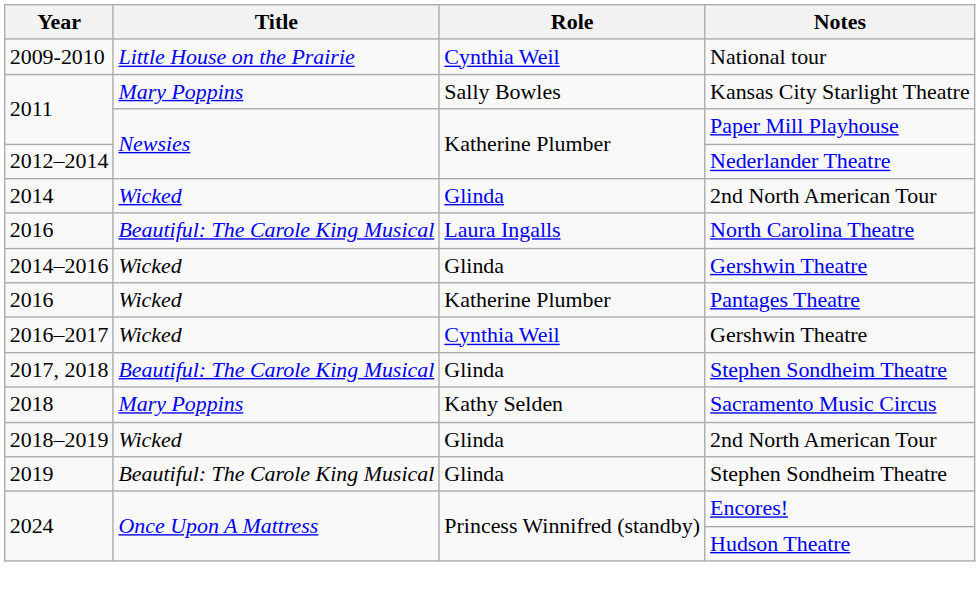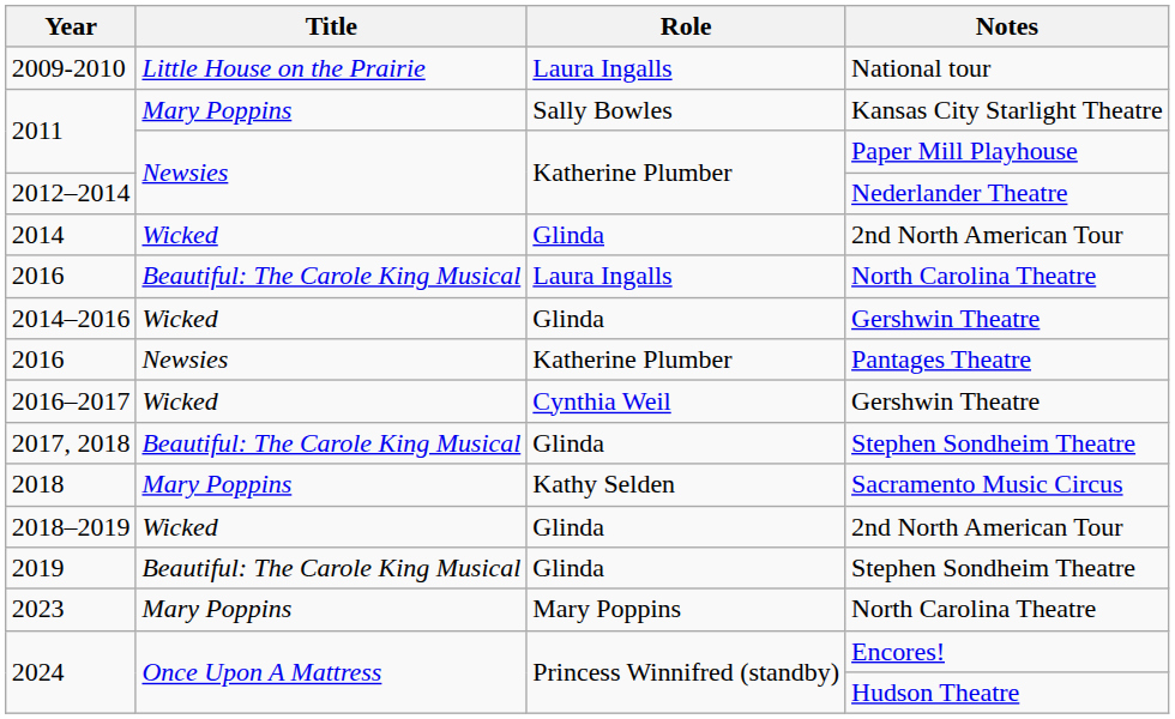2009-2010 | Role: Cynthia Weil -> Laura Ingalls
2016 / Pantages Theatre | Title: Wicked -> Newsies
+ row: 2023 | Mary Poppins | Mary Poppins | North Carolina Theatre
